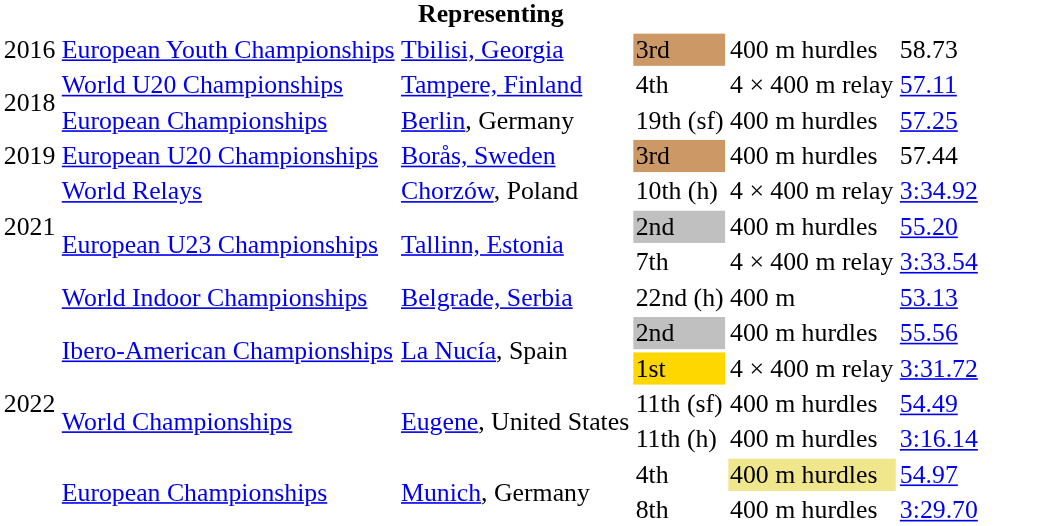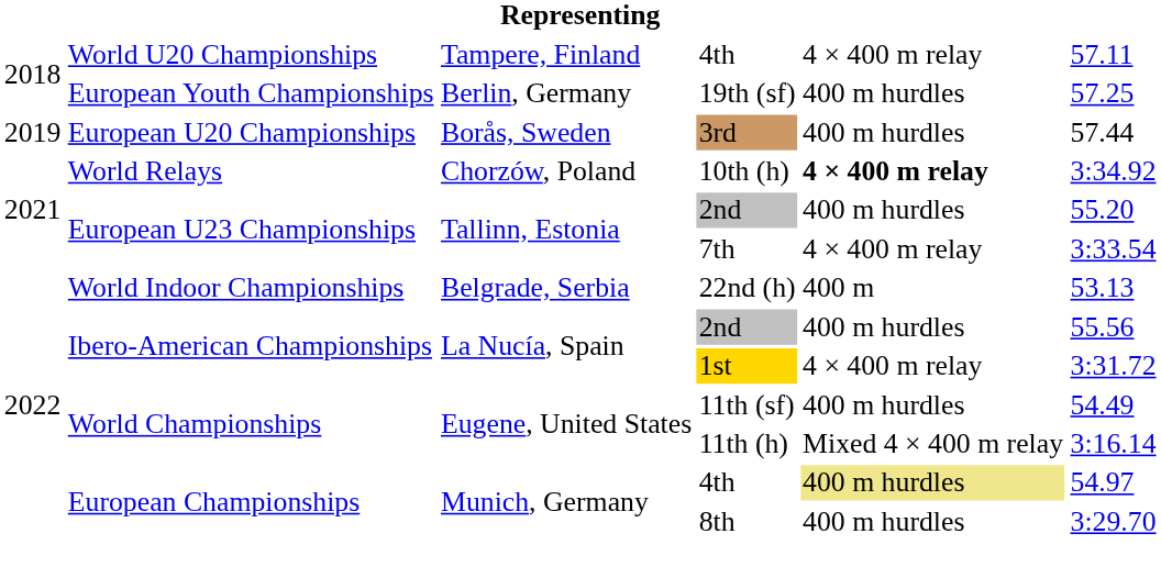- row: 2016 | European Youth Championships | Tbilisi, Georgia | 3rd | 400 m hurdles | 58.73
19th (sf) | column 2: European Championships -> European Youth Championships
10th (h) | column 5: normal -> bold
11th (h) | column 5: 400 m hurdles -> Mixed 4 × 400 m relay
